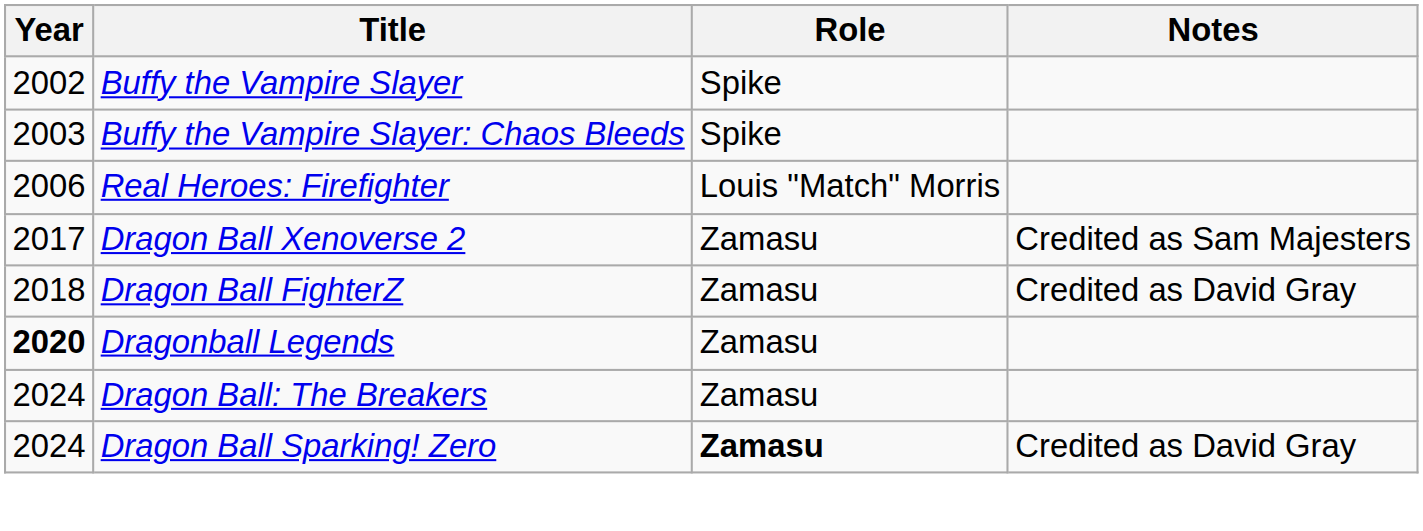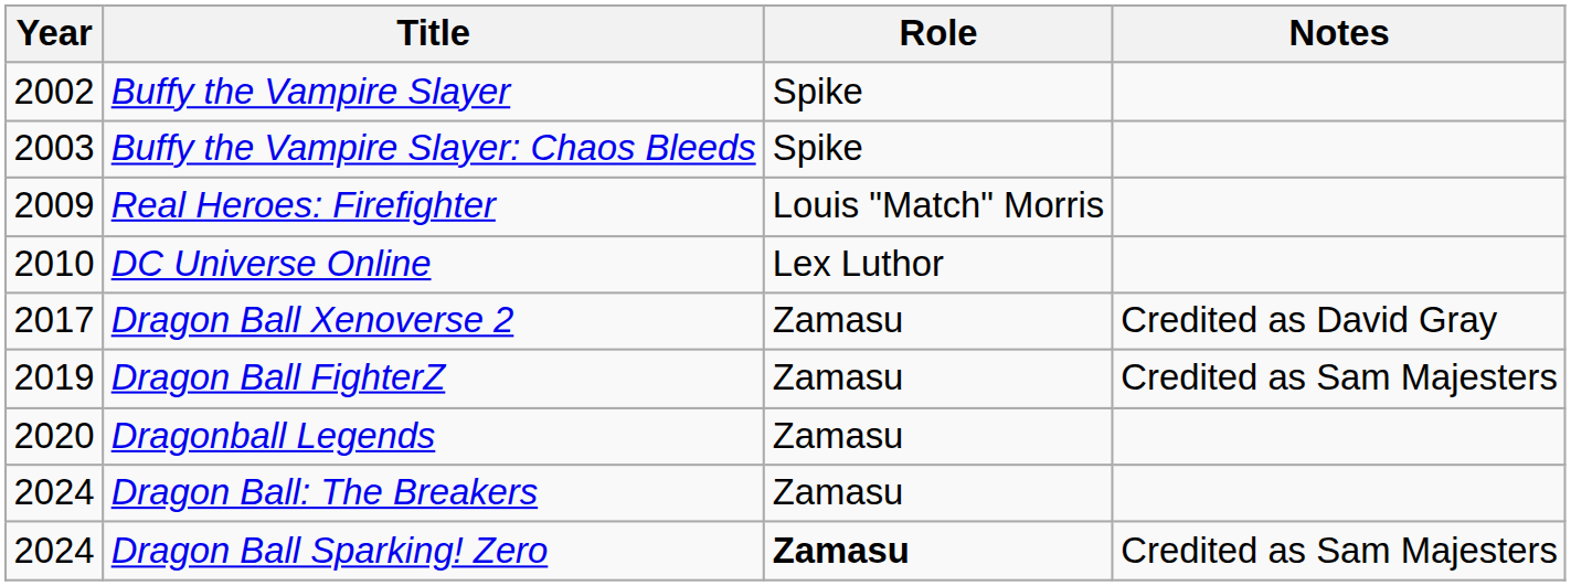Real Heroes: Firefighter | Year: 2006 -> 2009
+ row: 2010 | DC Universe Online | Lex Luthor
Dragon Ball Xenoverse 2 | Notes: Credited as Sam Majesters -> Credited as David Gray
Dragon Ball FighterZ | Year: 2018 -> 2019
Dragon Ball FighterZ | Notes: Credited as David Gray -> Credited as Sam Majesters
Dragonball Legends | Year: bold -> normal
Dragon Ball Sparking! Zero | Notes: Credited as David Gray -> Credited as Sam Majesters
